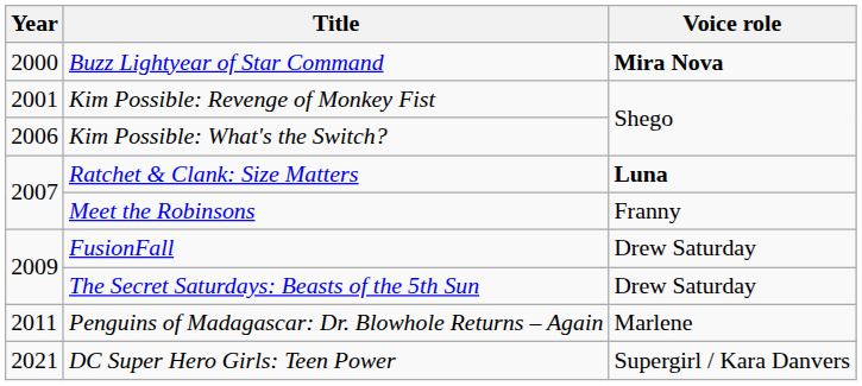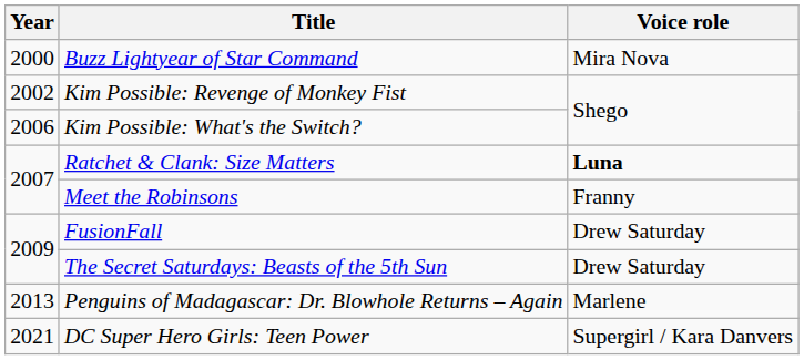Buzz Lightyear of Star Command | Voice role: bold -> normal
Kim Possible: Revenge of Monkey Fist | Year: 2001 -> 2002
Penguins of Madagascar: Dr. Blowhole Returns – Again | Year: 2011 -> 2013
